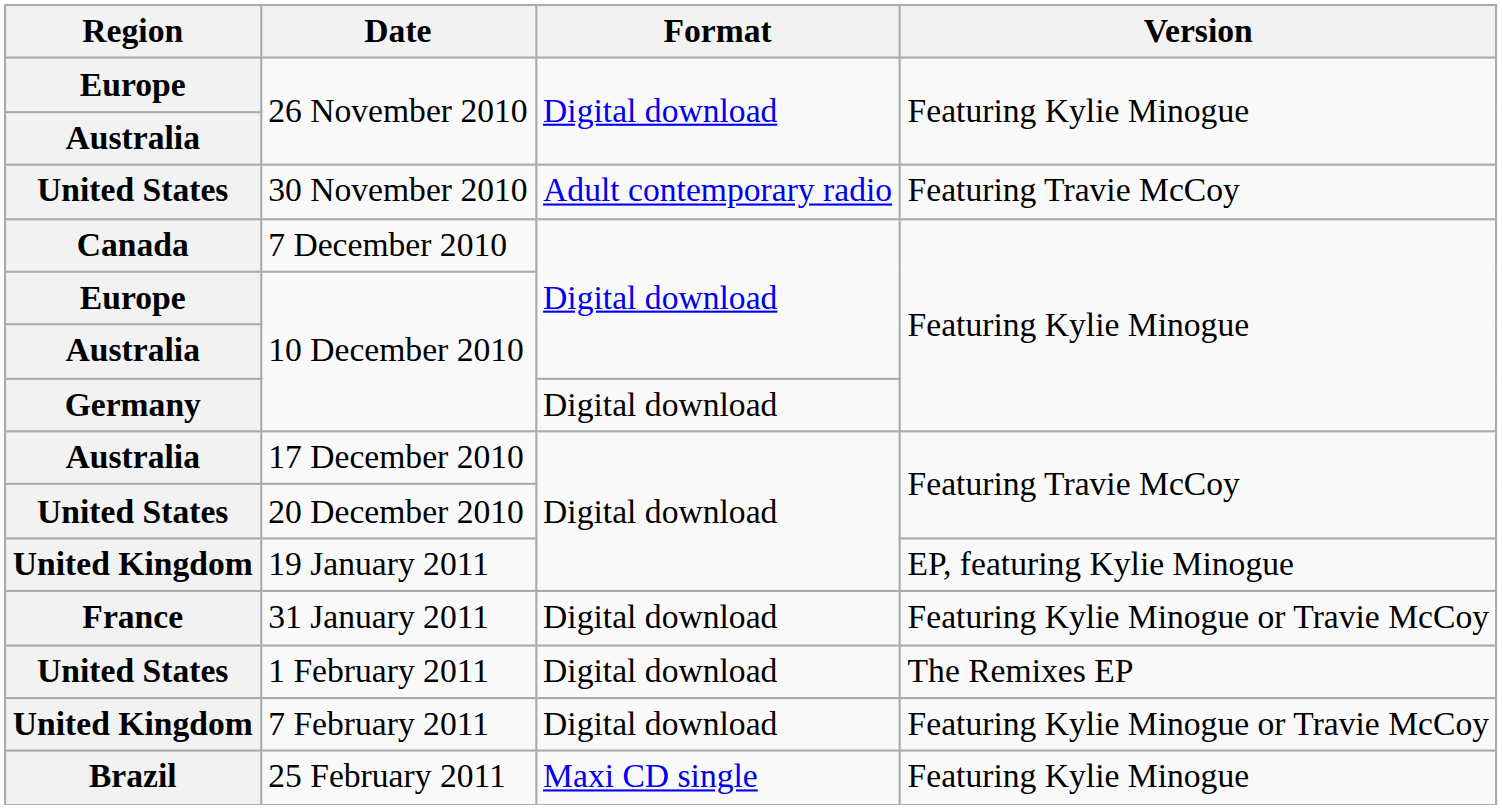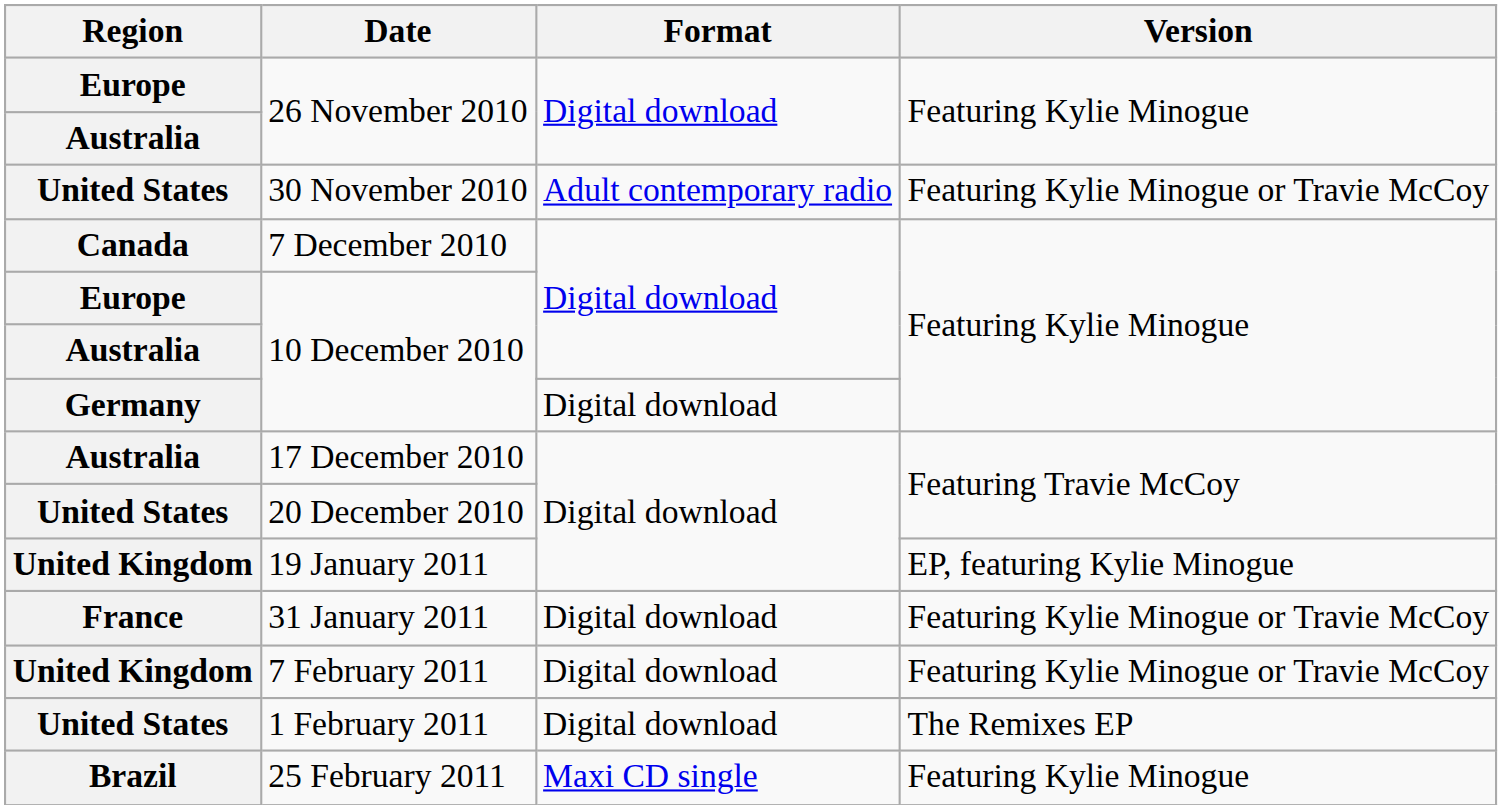30 November 2010 | Version: Featuring Travie McCoy -> Featuring Kylie Minogue or Travie McCoy
rows swapped: 1 February 2011 <-> 7 February 2011
